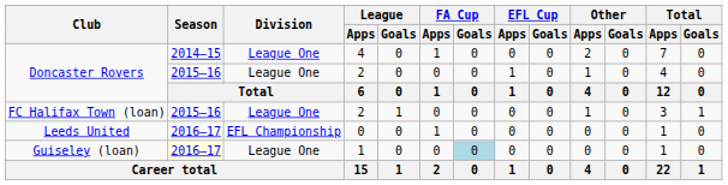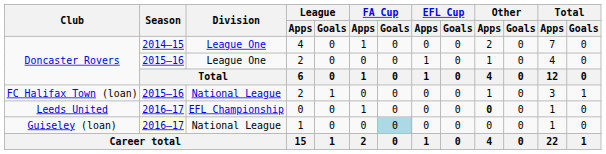FC Halifax Town (loan) | Division: League One -> National League
Leeds United | Other / Apps: normal -> bold
Guiseley (loan) | Division: League One -> National League
